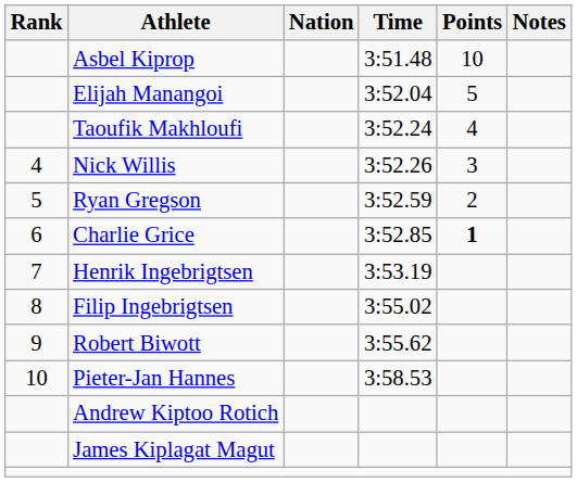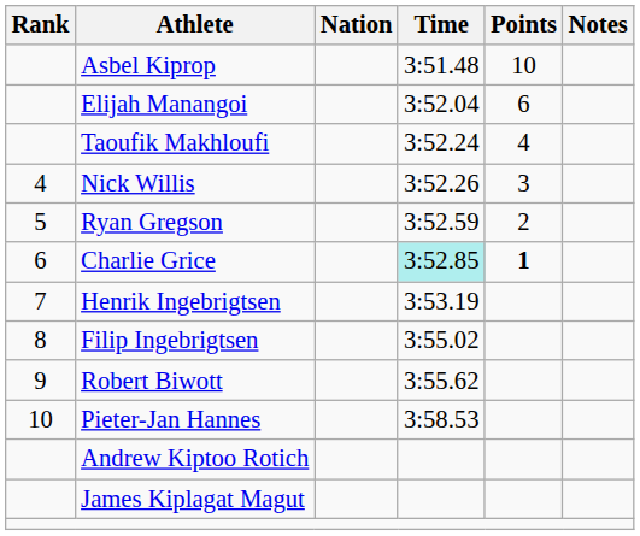Elijah Manangoi | Points: 5 -> 6
Charlie Grice | Time: no background -> paleturquoise background
